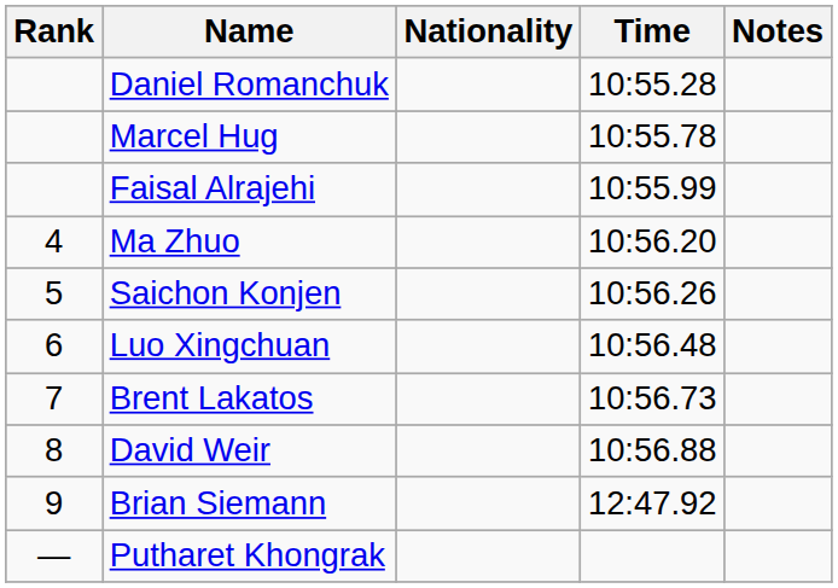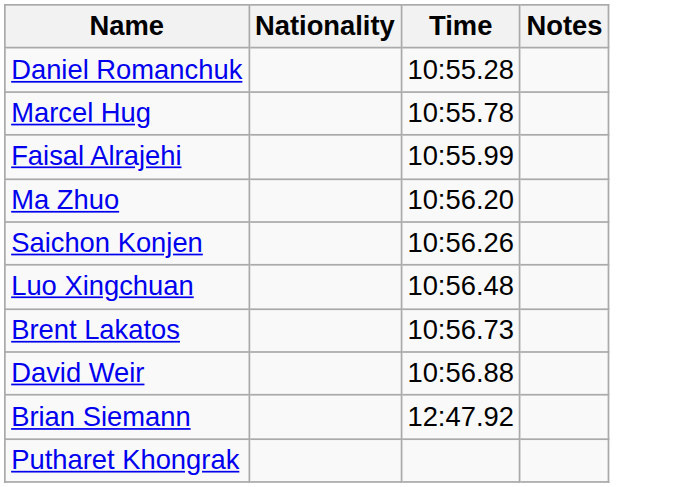- column: Rank | 4 | 5 | 6 | 7 | 8 | 9 | —
